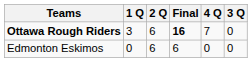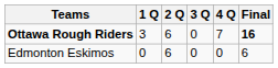columns swapped: 3 Q <-> Final
